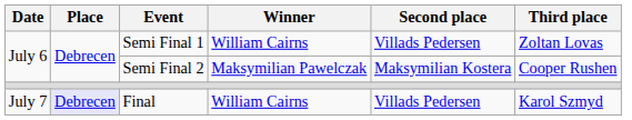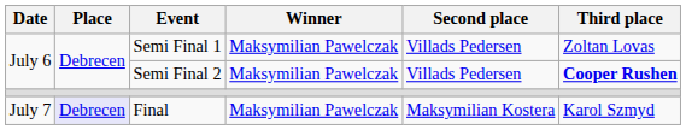Semi Final 1 | Winner: William Cairns -> Maksymilian Pawelczak
Semi Final 2 | Second place: Maksymilian Kostera -> Villads Pedersen
Semi Final 2 | Third place: normal -> bold
Final | Winner: William Cairns -> Maksymilian Pawelczak
Final | Second place: Villads Pedersen -> Maksymilian Kostera
